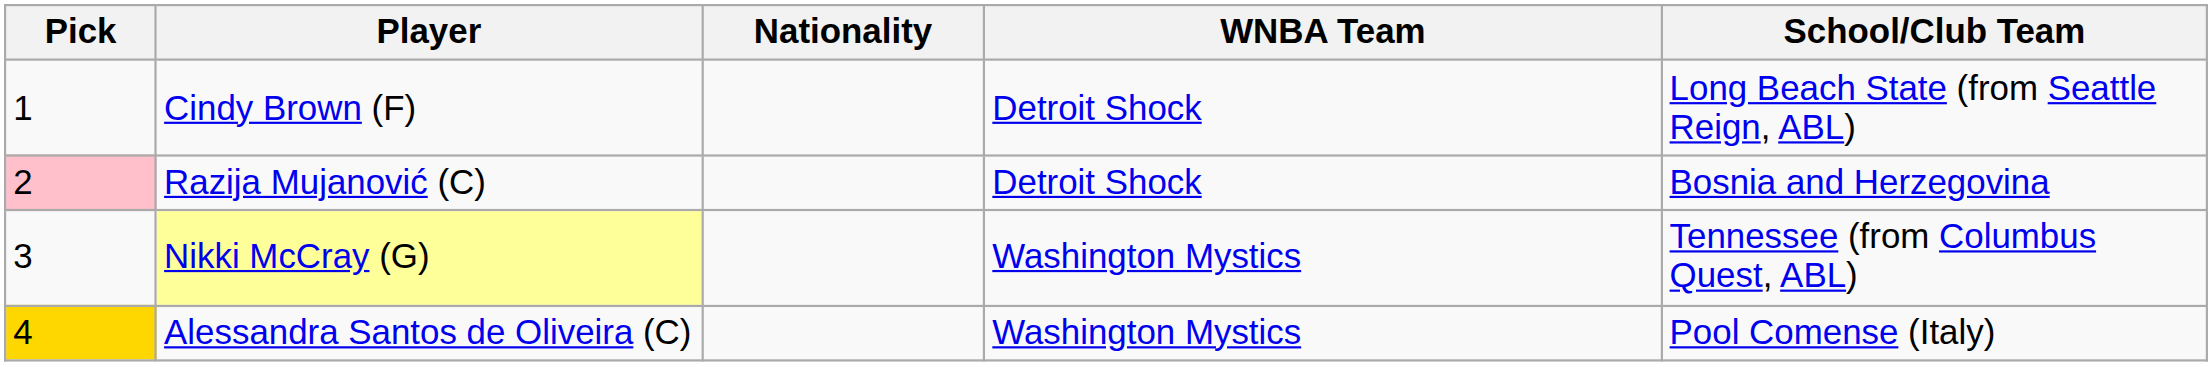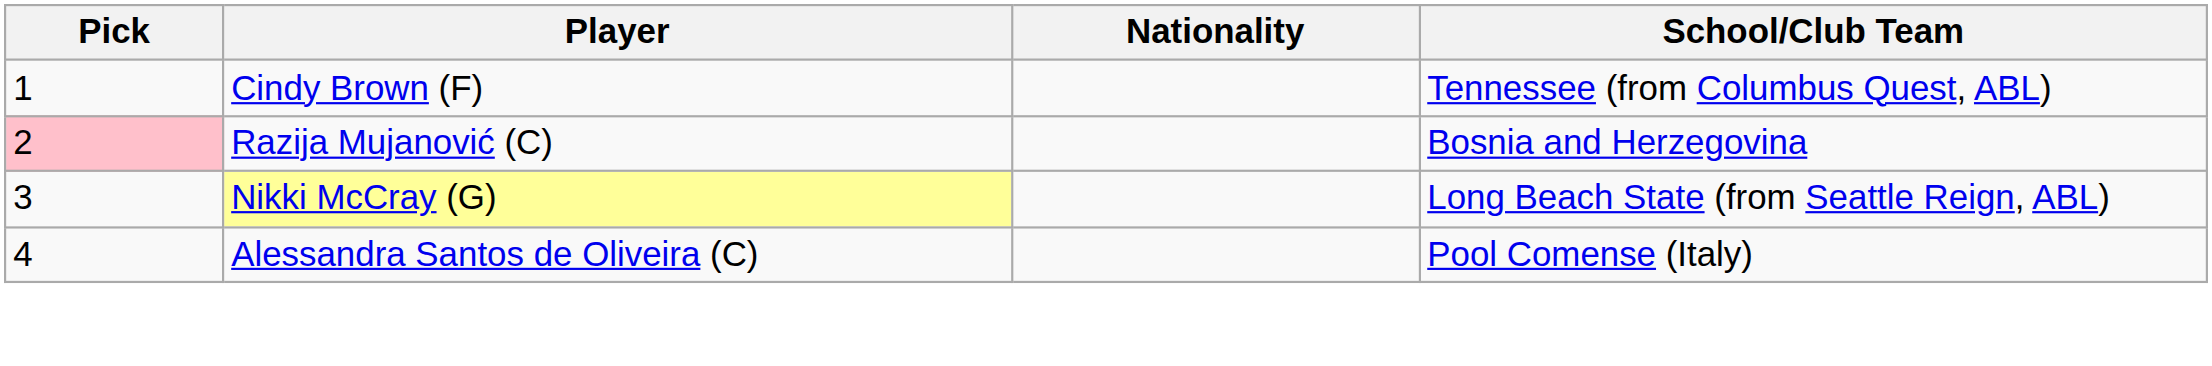- column: WNBA Team | Detroit Shock | Detroit Shock | Washington Mystics | Washington Mystics
Cindy Brown (F) | School/Club Team: Long Beach State (from Seattle Reign, ABL) -> Tennessee (from Columbus Quest, ABL)
Nikki McCray (G) | School/Club Team: Tennessee (from Columbus Quest, ABL) -> Long Beach State (from Seattle Reign, ABL)
Alessandra Santos de Oliveira (C) | Pick: gold background -> no background
